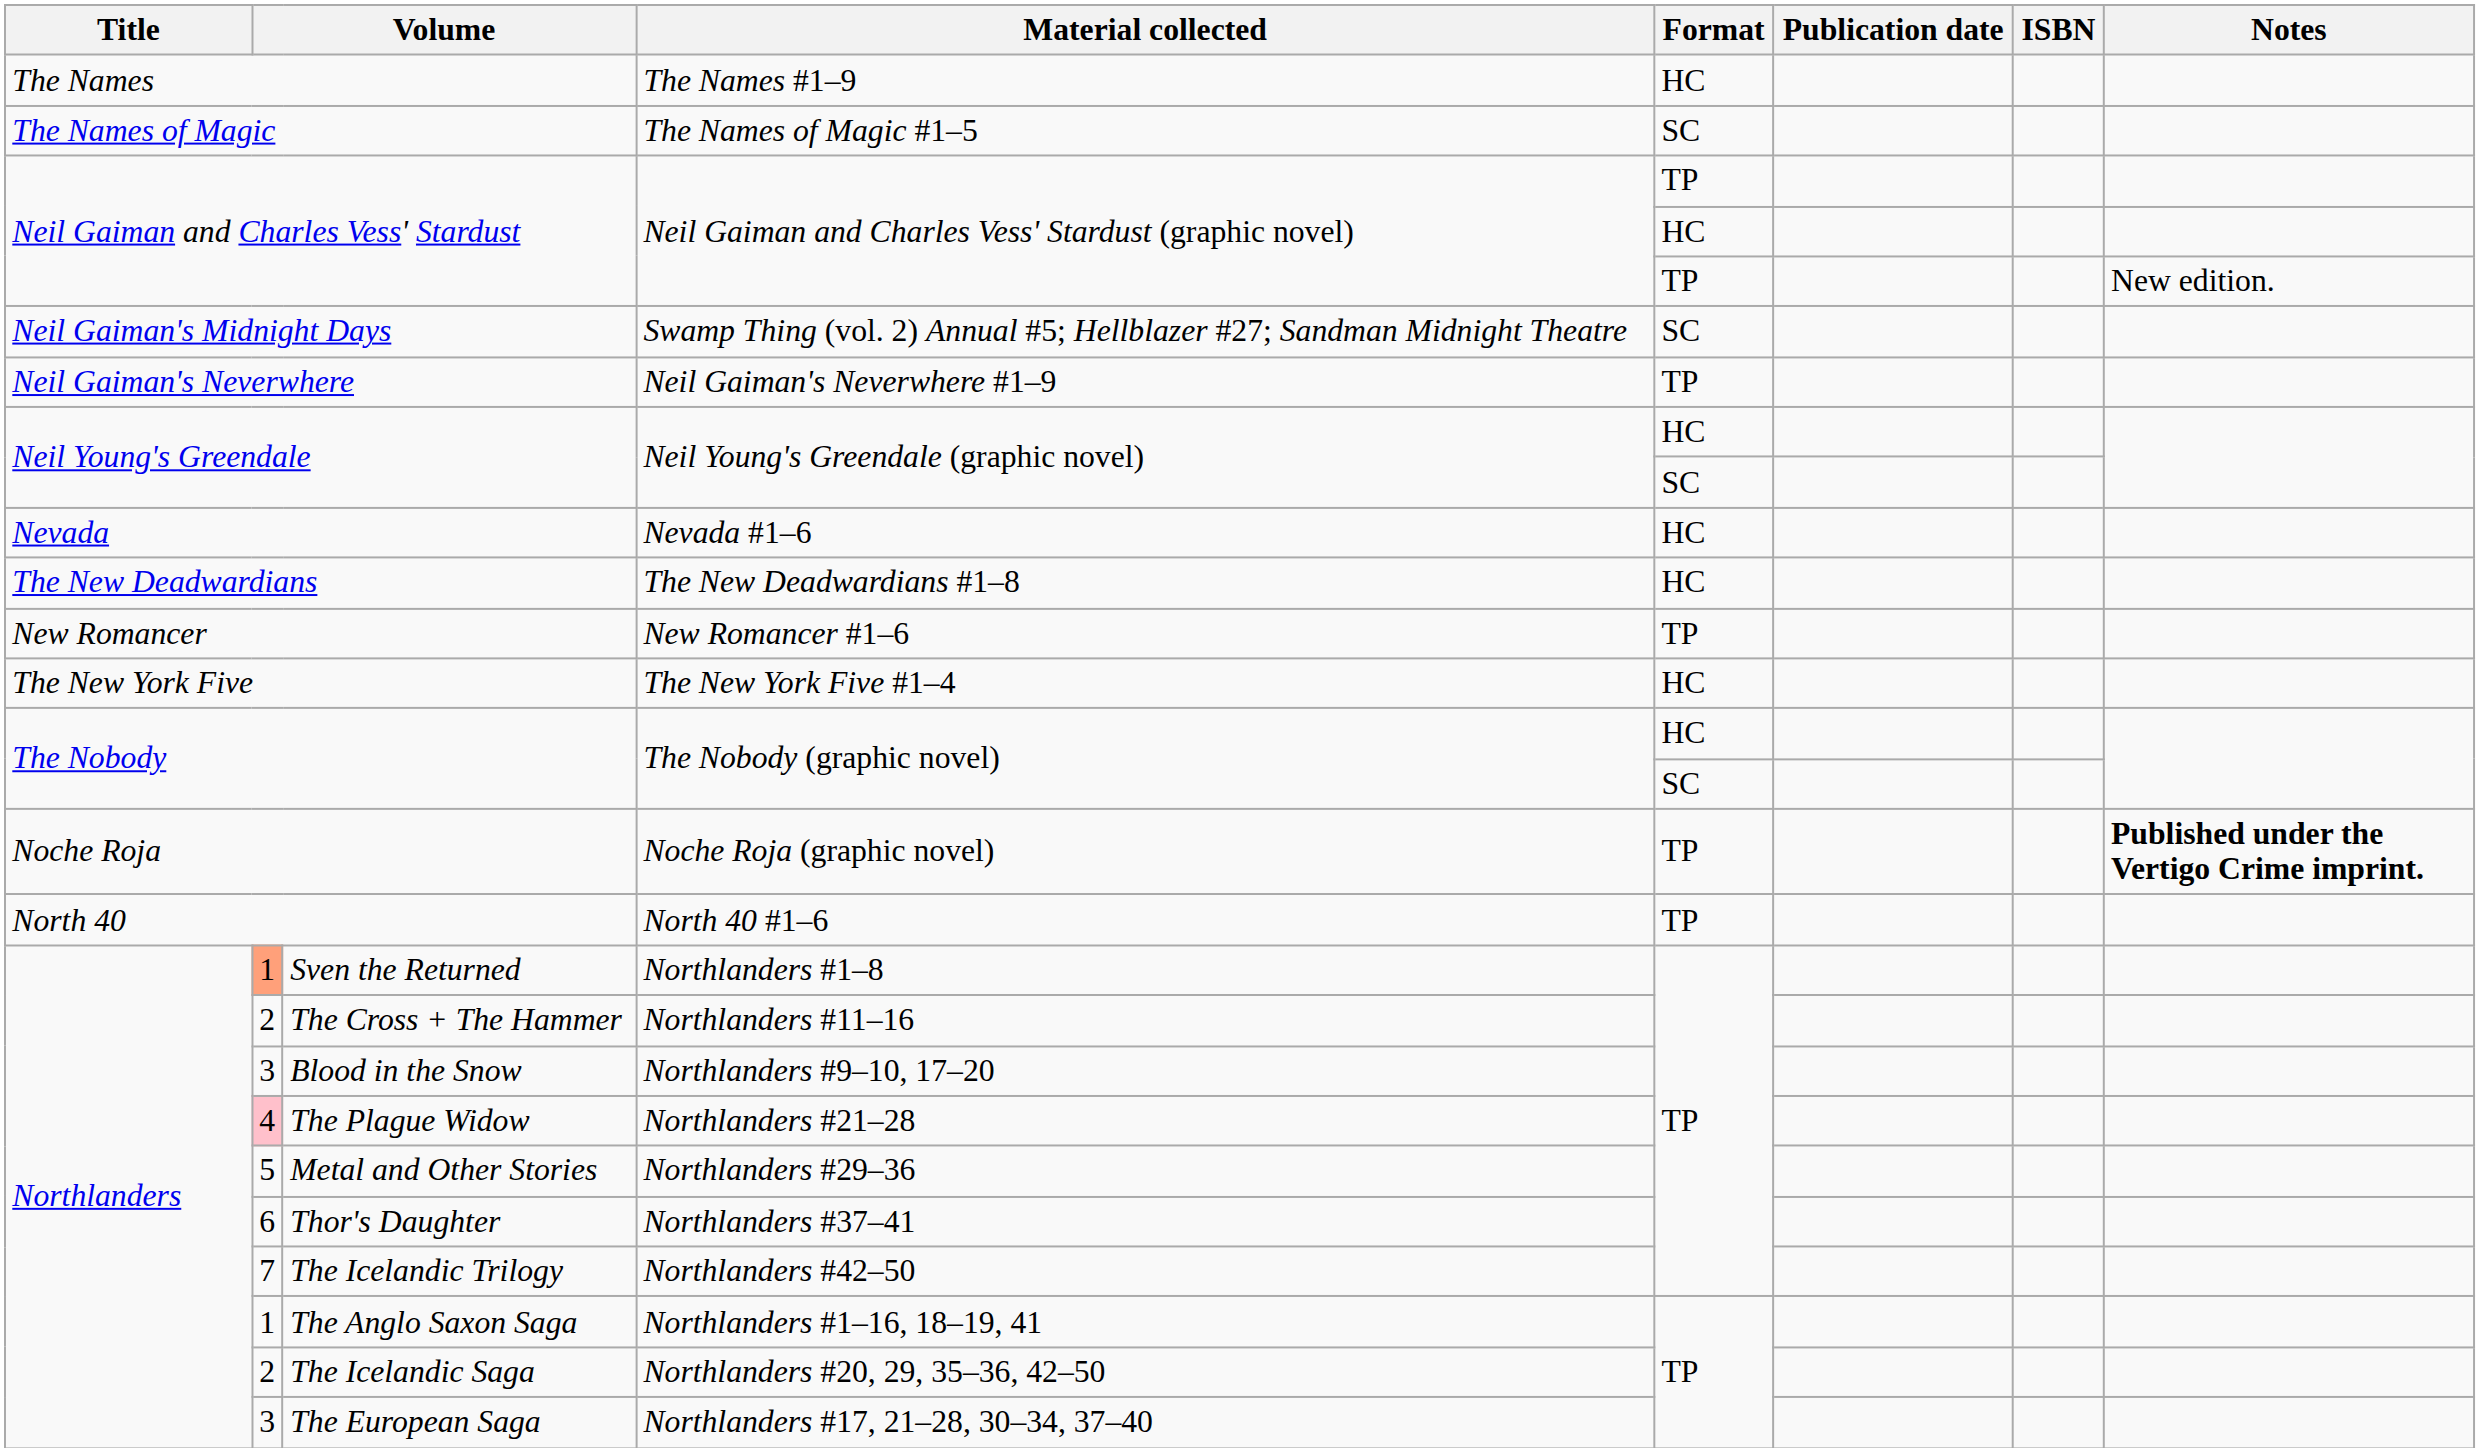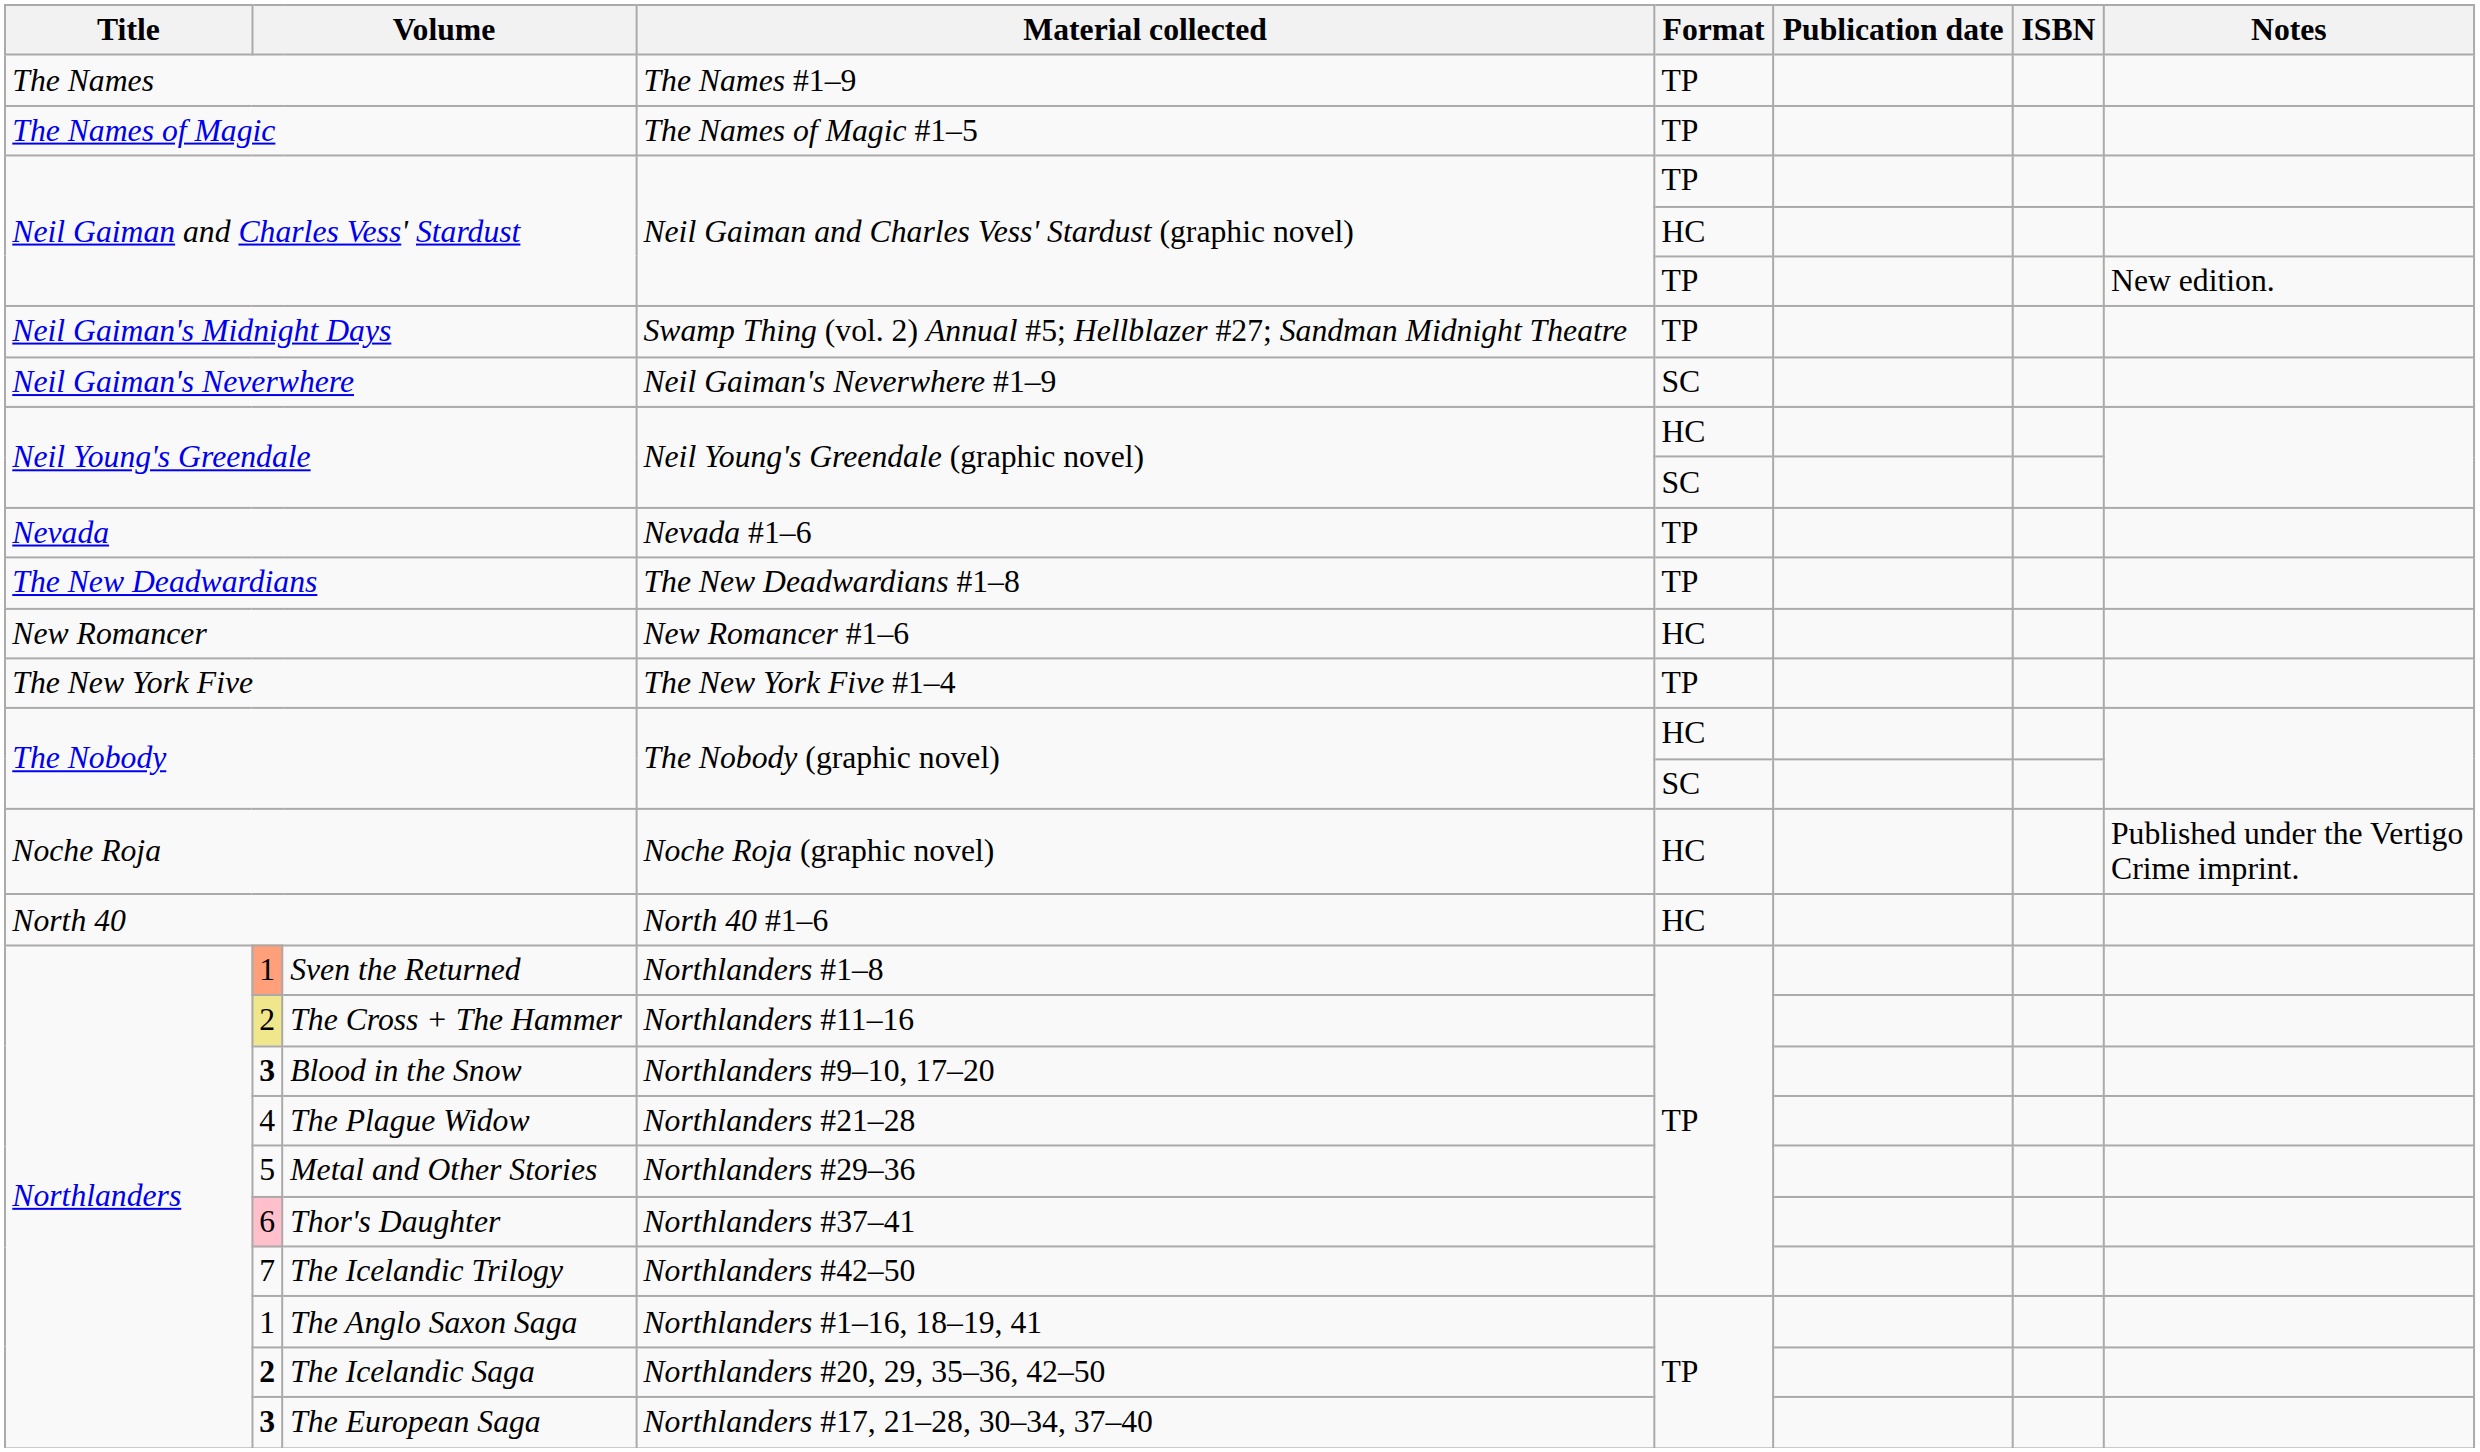The Names | Format: HC -> TP
The Names of Magic | Format: SC -> TP
Neil Gaiman's Midnight Days | Format: SC -> TP
Neil Gaiman's Neverwhere | Format: TP -> SC
Nevada | Format: HC -> TP
The New Deadwardians | Format: HC -> TP
New Romancer | Format: TP -> HC
The New York Five | Format: HC -> TP
Noche Roja | Format: TP -> HC
Noche Roja | Notes: bold -> normal
North 40 | Format: TP -> HC
The Cross + The Hammer | column 2: no background -> khaki background
Blood in the Snow | column 2: normal -> bold
The Plague Widow | column 2: pink background -> no background
Thor's Daughter | column 2: no background -> pink background
The Icelandic Saga | column 2: normal -> bold
The European Saga | column 2: normal -> bold
